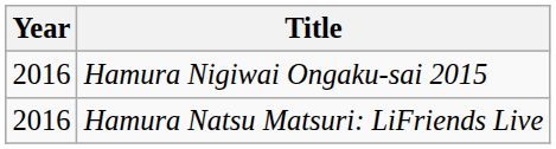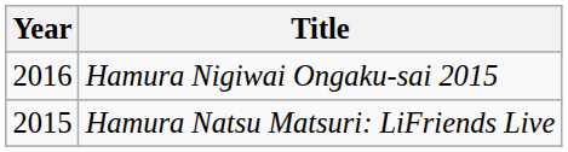Hamura Natsu Matsuri: LiFriends Live | Year: 2016 -> 2015
